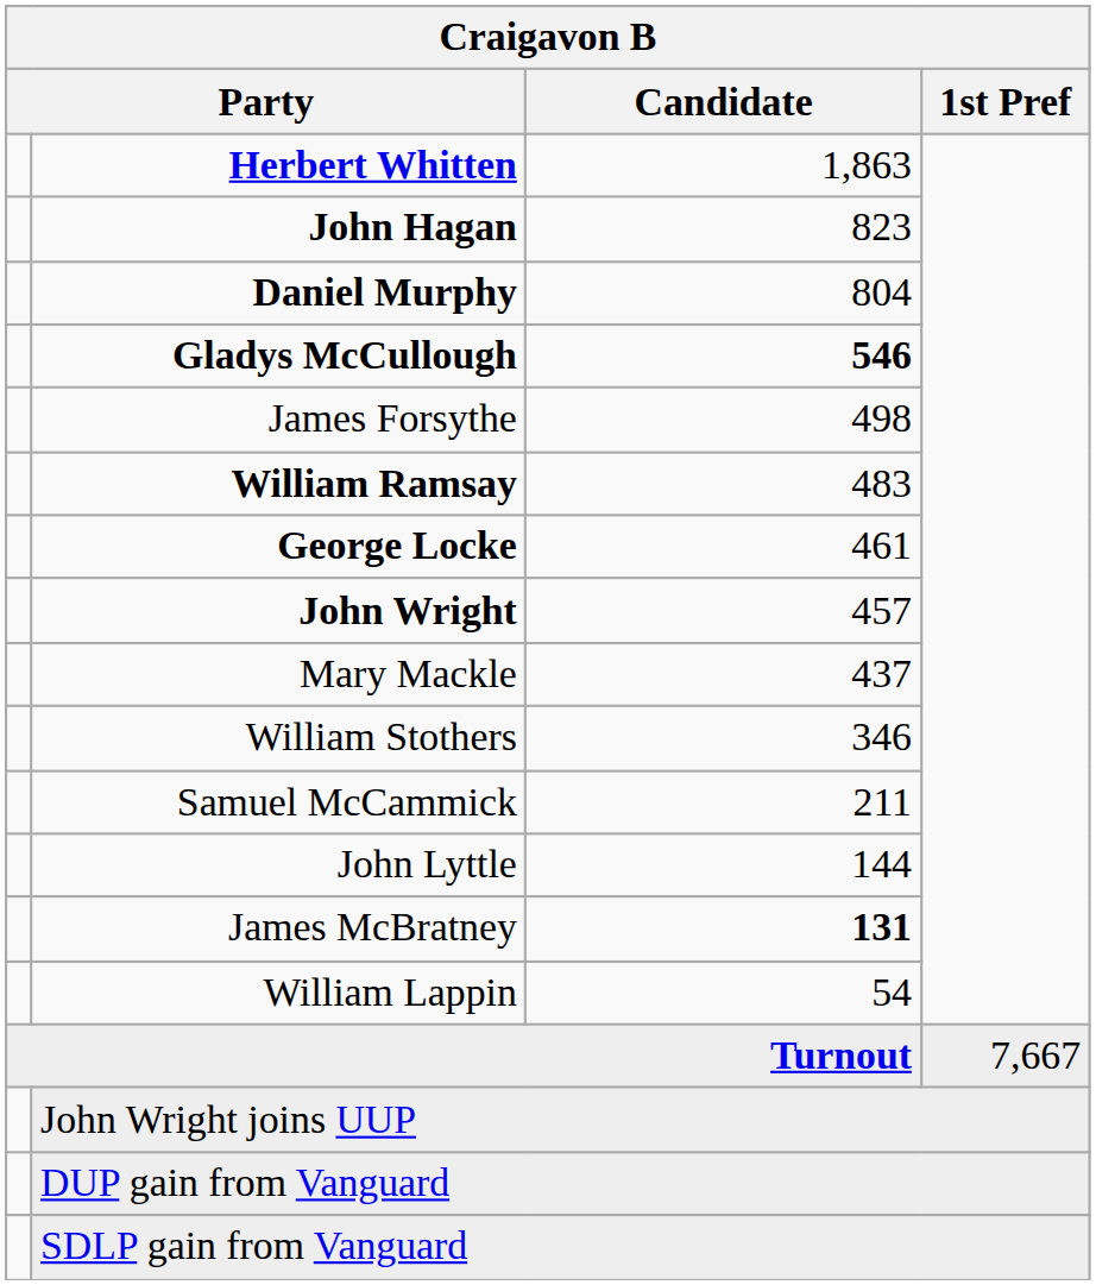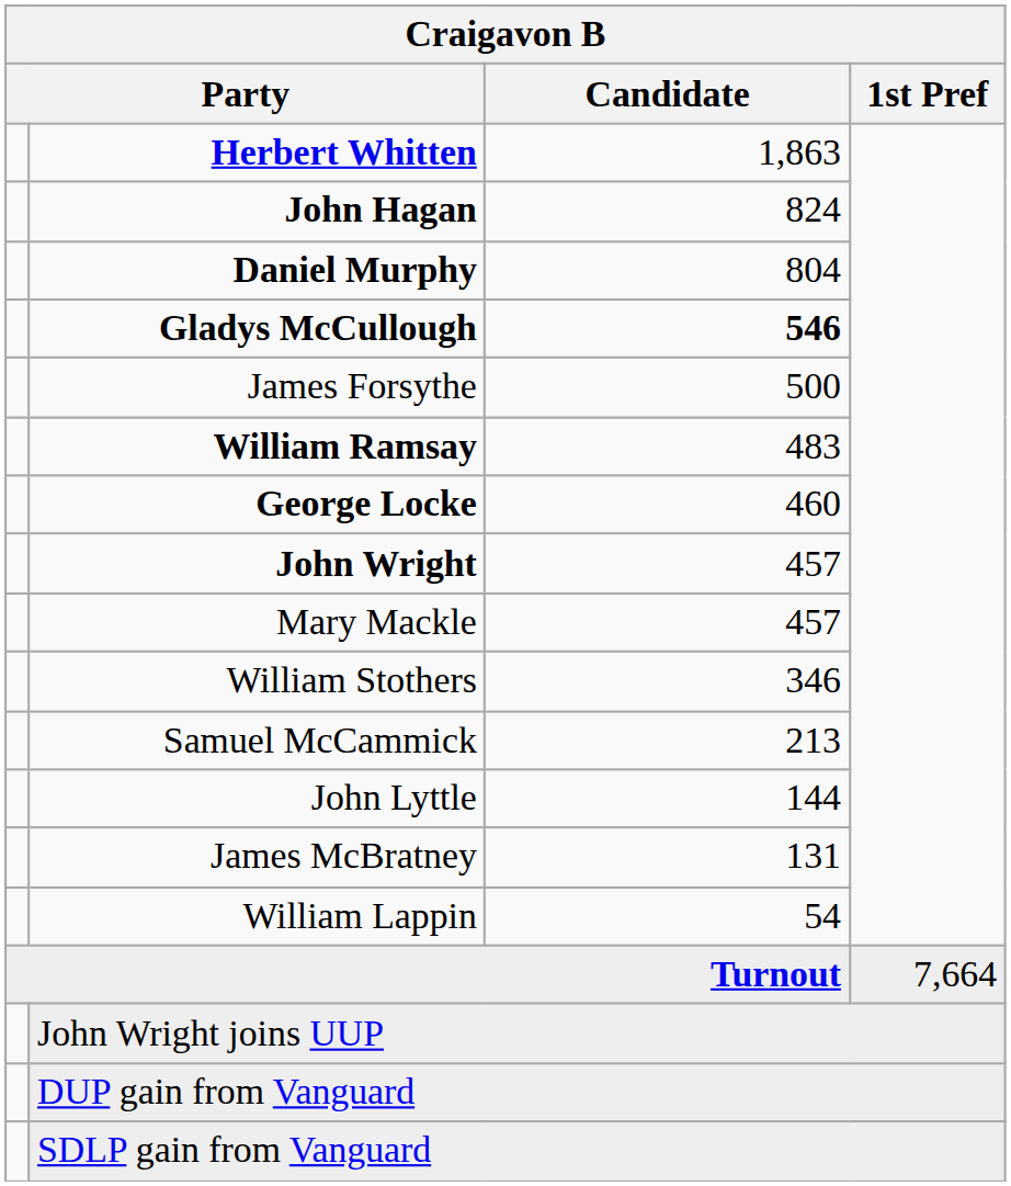John Hagan | Candidate: 823 -> 824
James Forsythe | Candidate: 498 -> 500
George Locke | Candidate: 461 -> 460
Mary Mackle | Candidate: 437 -> 457
Samuel McCammick | Candidate: 211 -> 213
James McBratney | Candidate: bold -> normal
Turnout | 1st Pref: 7,667 -> 7,664
